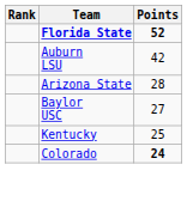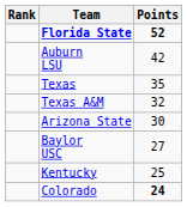+ row: Texas | 35
+ row: Texas A&M | 32
Arizona State | Points: 28 -> 30
